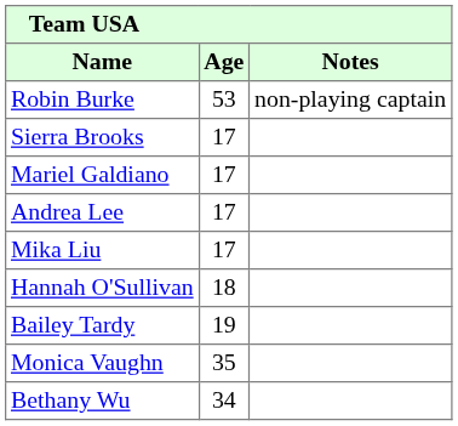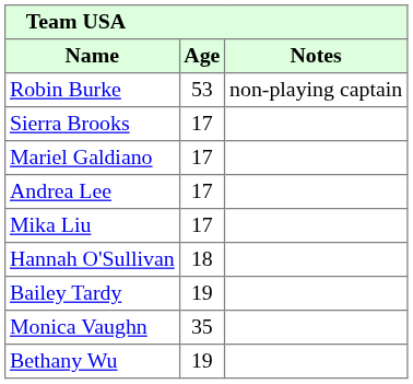Bethany Wu | Age: 34 -> 19
